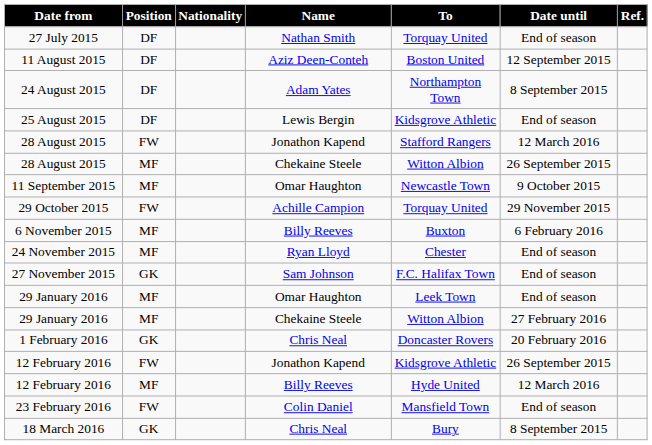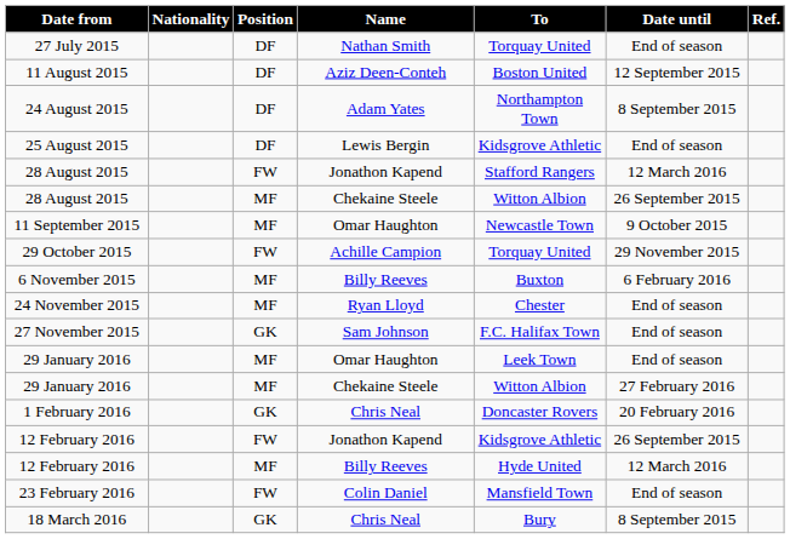columns swapped: Position <-> Nationality
